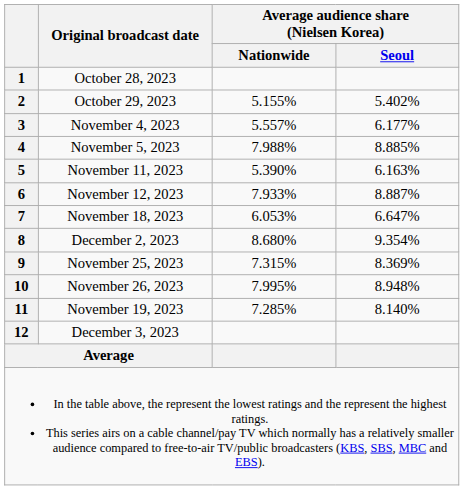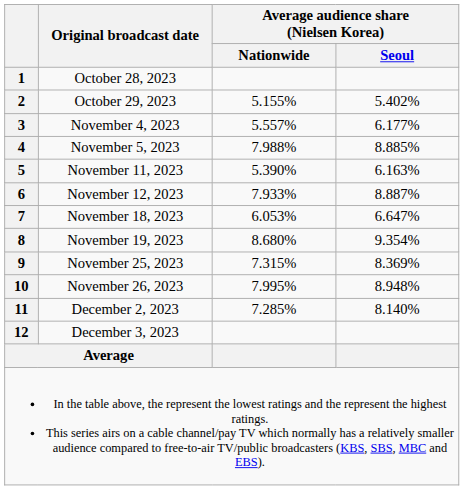8 | Original broadcast date: December 2, 2023 -> November 19, 2023
11 | Original broadcast date: November 19, 2023 -> December 2, 2023
